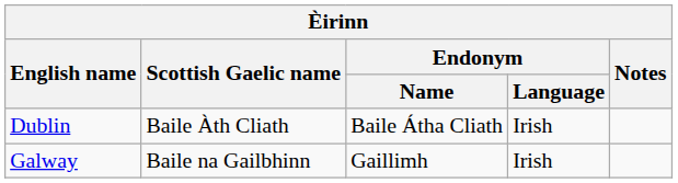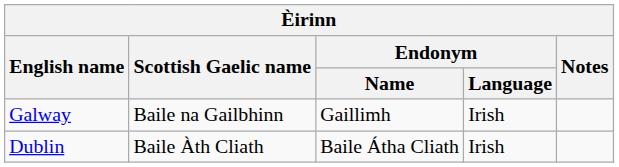rows swapped: Dublin <-> Galway
